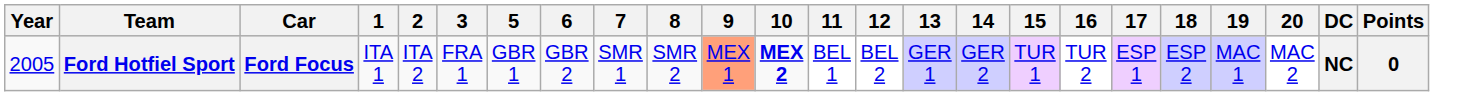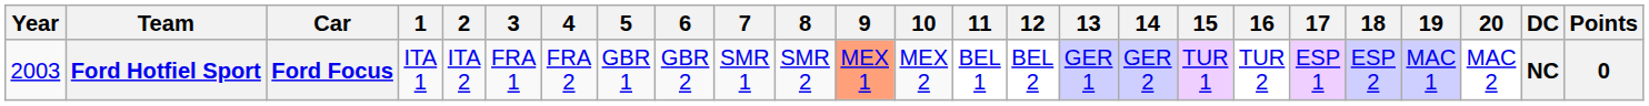+ column: 4 | FRA 2
Ford Hotfiel Sport | Year: 2005 -> 2003
Ford Hotfiel Sport | 10: bold -> normal
